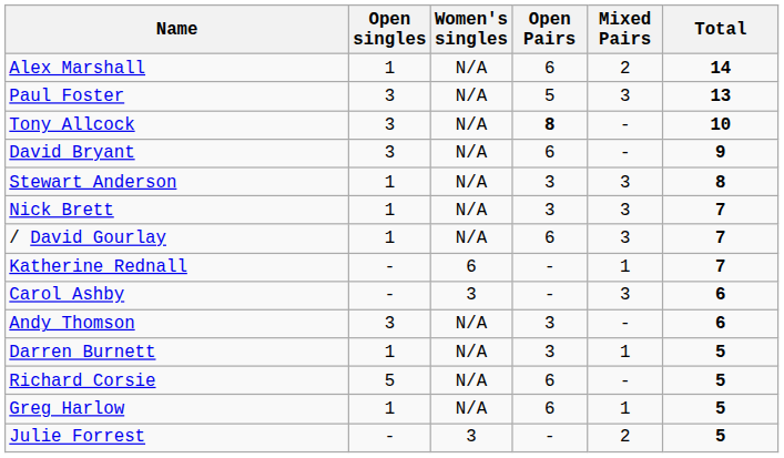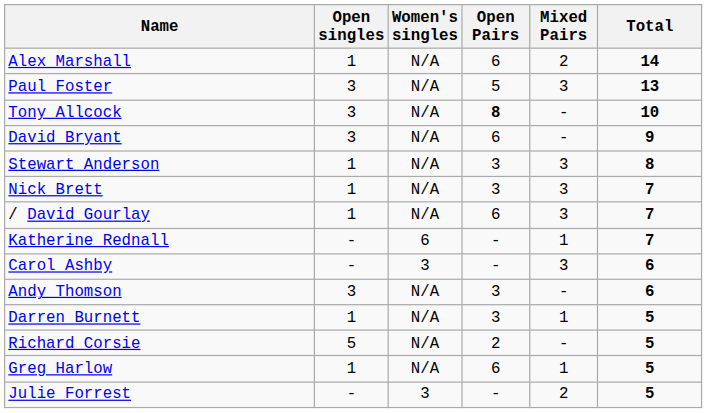Richard Corsie | Open Pairs: 6 -> 2
